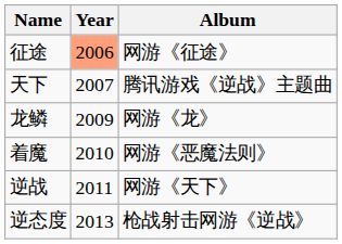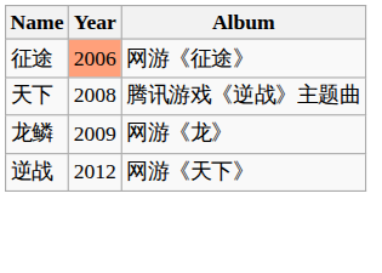天下 | Year: 2007 -> 2008
- row: 着魔 | 2010 | 网游《恶魔法则》
逆战 | Year: 2011 -> 2012
- row: 逆态度 | 2013 | 枪战射击网游《逆战》
